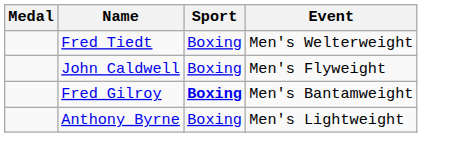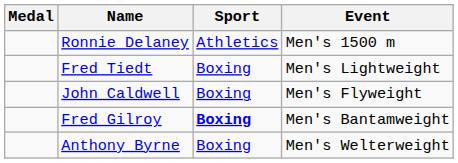+ row: Ronnie Delaney | Athletics | Men's 1500 m
Fred Tiedt | Event: Men's Welterweight -> Men's Lightweight
Anthony Byrne | Event: Men's Lightweight -> Men's Welterweight
